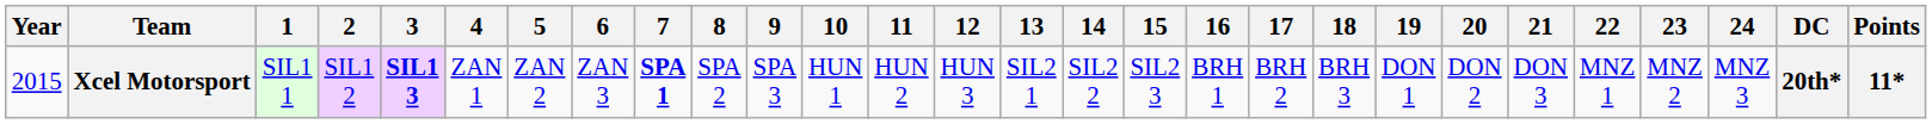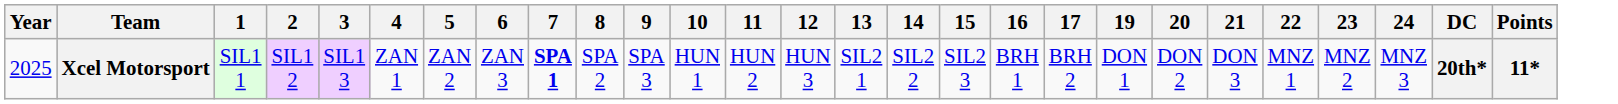- column: 18 | BRH 3
Xcel Motorsport | Year: 2015 -> 2025
Xcel Motorsport | 3: bold -> normal
